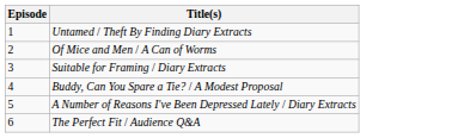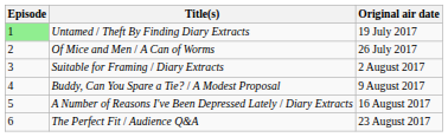+ column: Original air date | 19 July 2017 | 26 July 2017 | 2 August 2017 | 9 August 2017 | 16 August 2017 | 23 August 2017
Untamed / Theft By Finding Diary Extracts | Episode: no background -> lightgreen background
